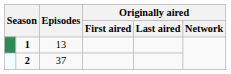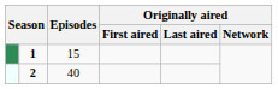1 | Episodes: 13 -> 15
2 | Episodes: 37 -> 40
